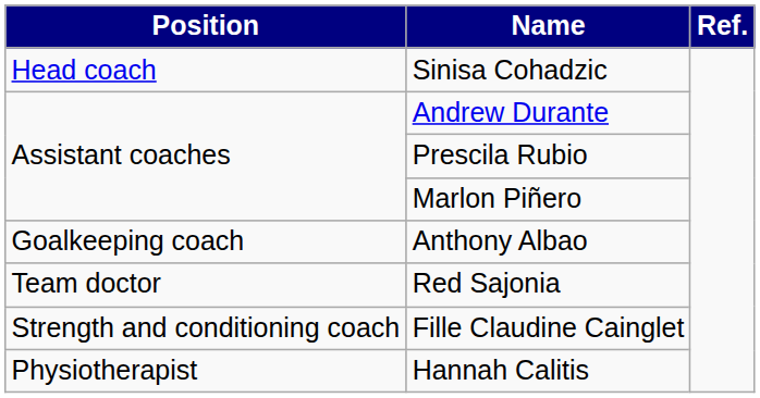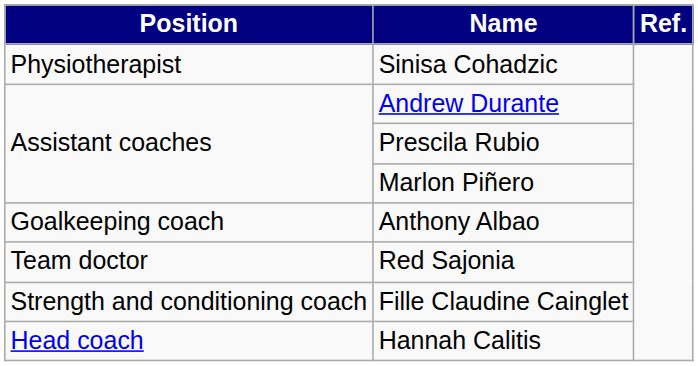Sinisa Cohadzic | Position: Head coach -> Physiotherapist
Hannah Calitis | Position: Physiotherapist -> Head coach
